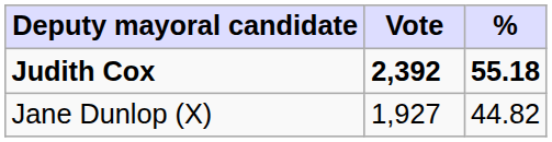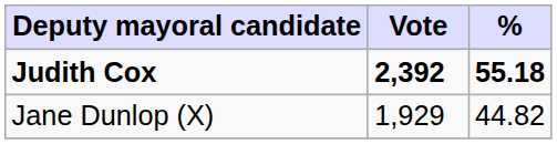Jane Dunlop (X) | Vote: 1,927 -> 1,929
